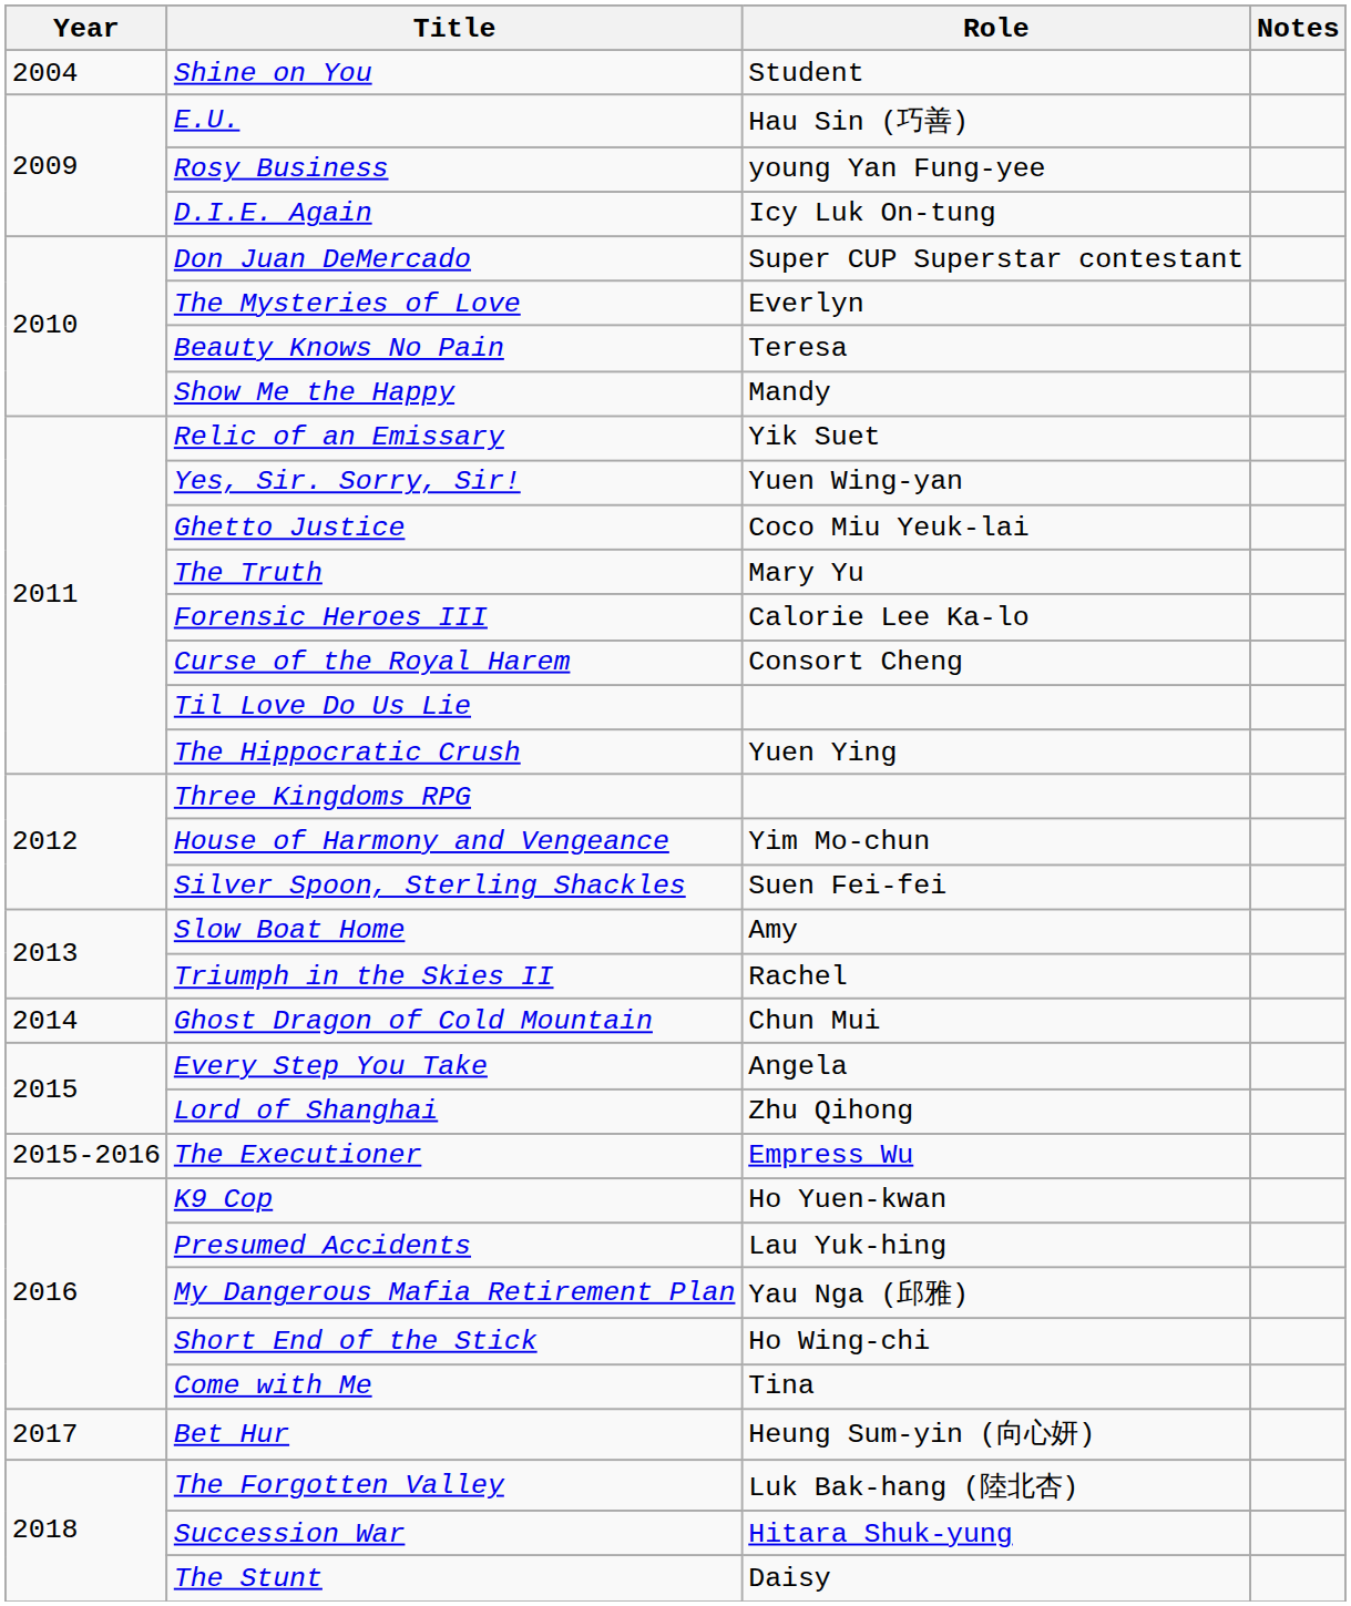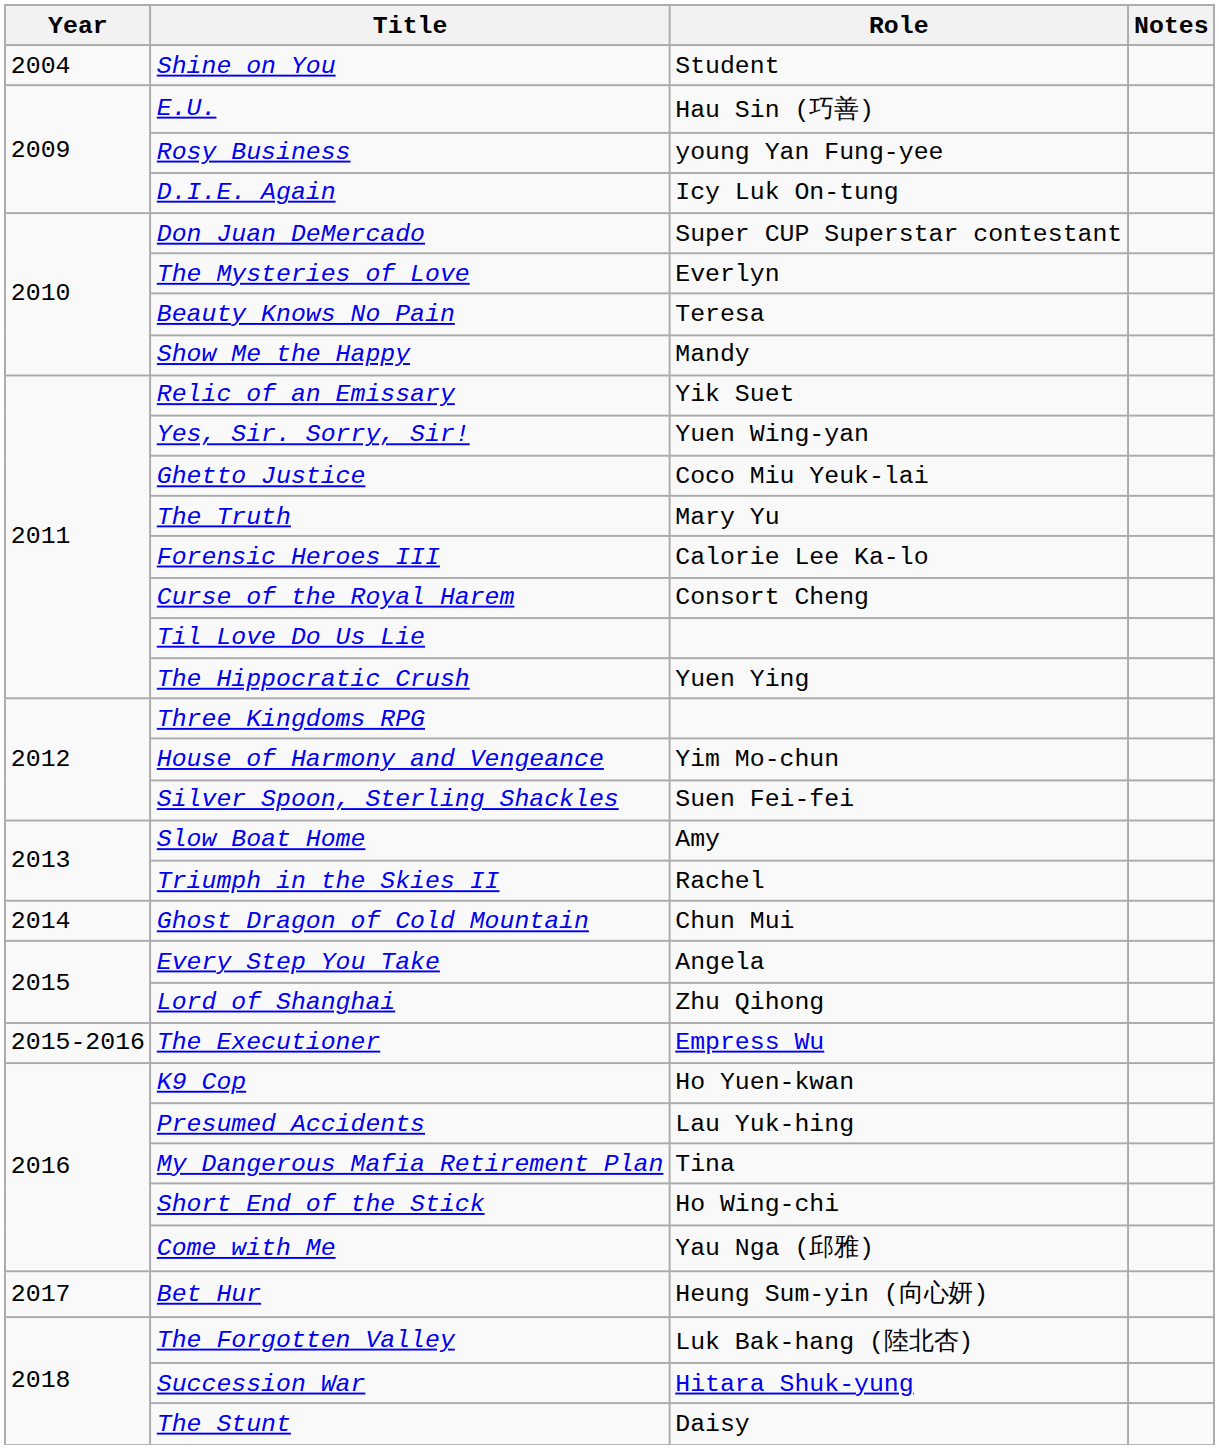My Dangerous Mafia Retirement Plan | Role: Yau Nga (邱雅) -> Tina
Come with Me | Role: Tina -> Yau Nga (邱雅)
